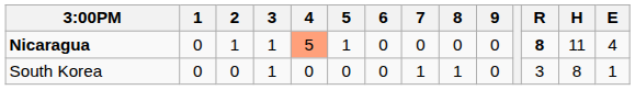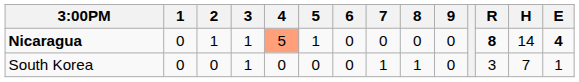Nicaragua | H: 11 -> 14
Nicaragua | E: normal -> bold
South Korea | H: 8 -> 7
